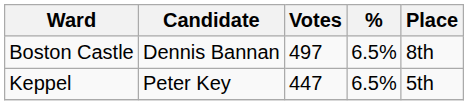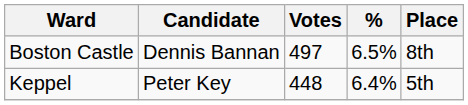Keppel | Votes: 447 -> 448
Keppel | %: 6.5% -> 6.4%
